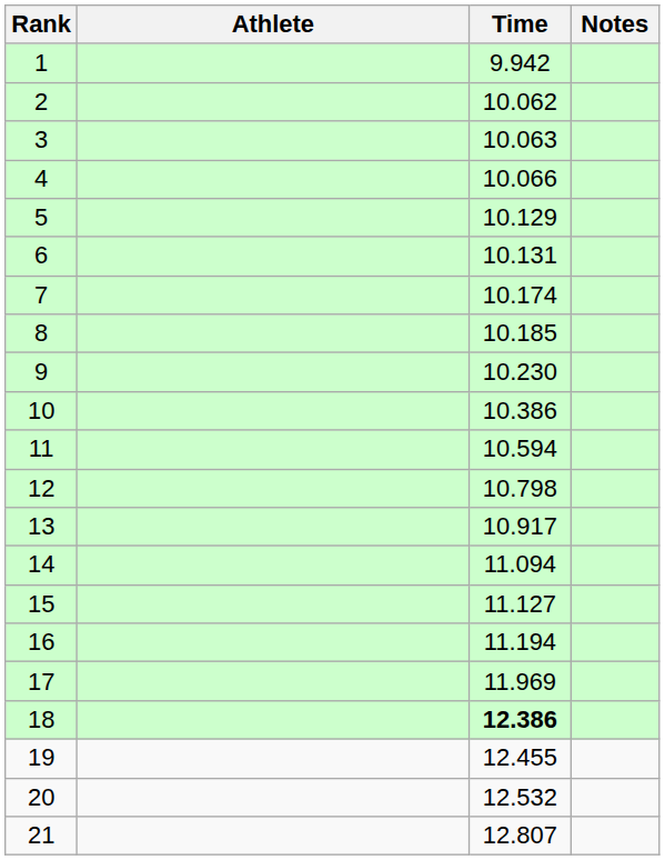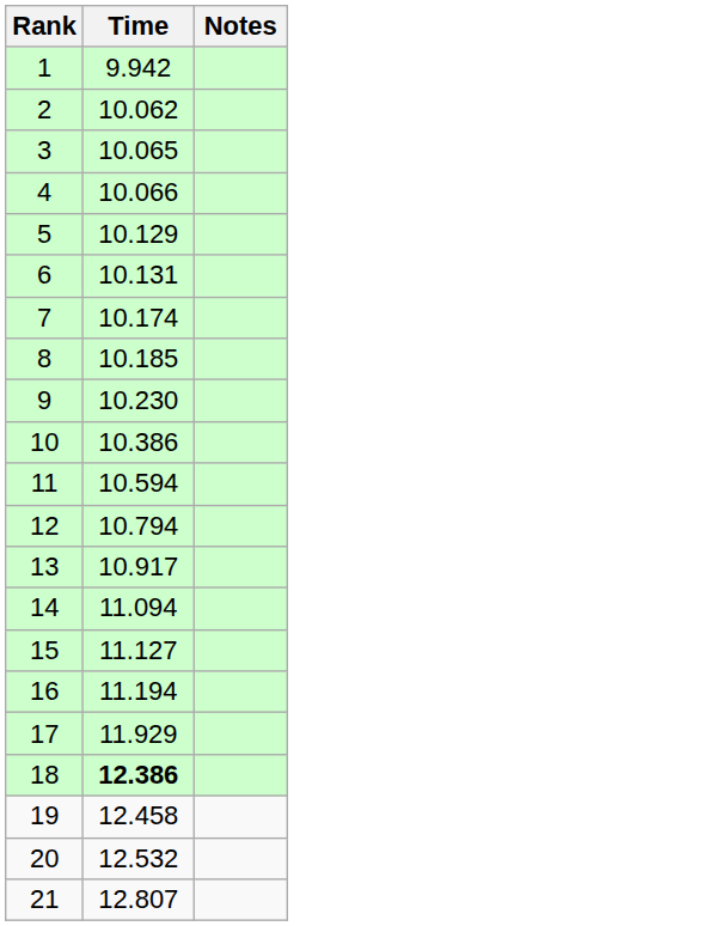- column: Athlete
3 | Time: 10.063 -> 10.065
12 | Time: 10.798 -> 10.794
17 | Time: 11.969 -> 11.929
19 | Time: 12.455 -> 12.458
